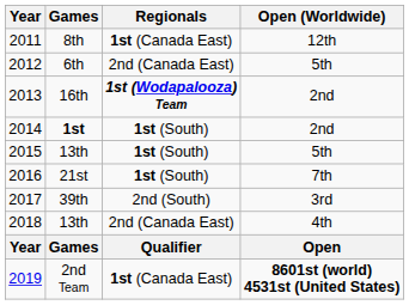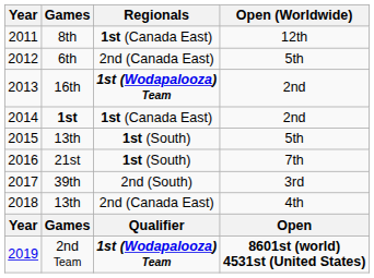2014 | Regionals: 1st (South) -> 1st (Canada East)
2019 | Regionals: 1st (Canada East) -> 1st (Wodapalooza) Team
